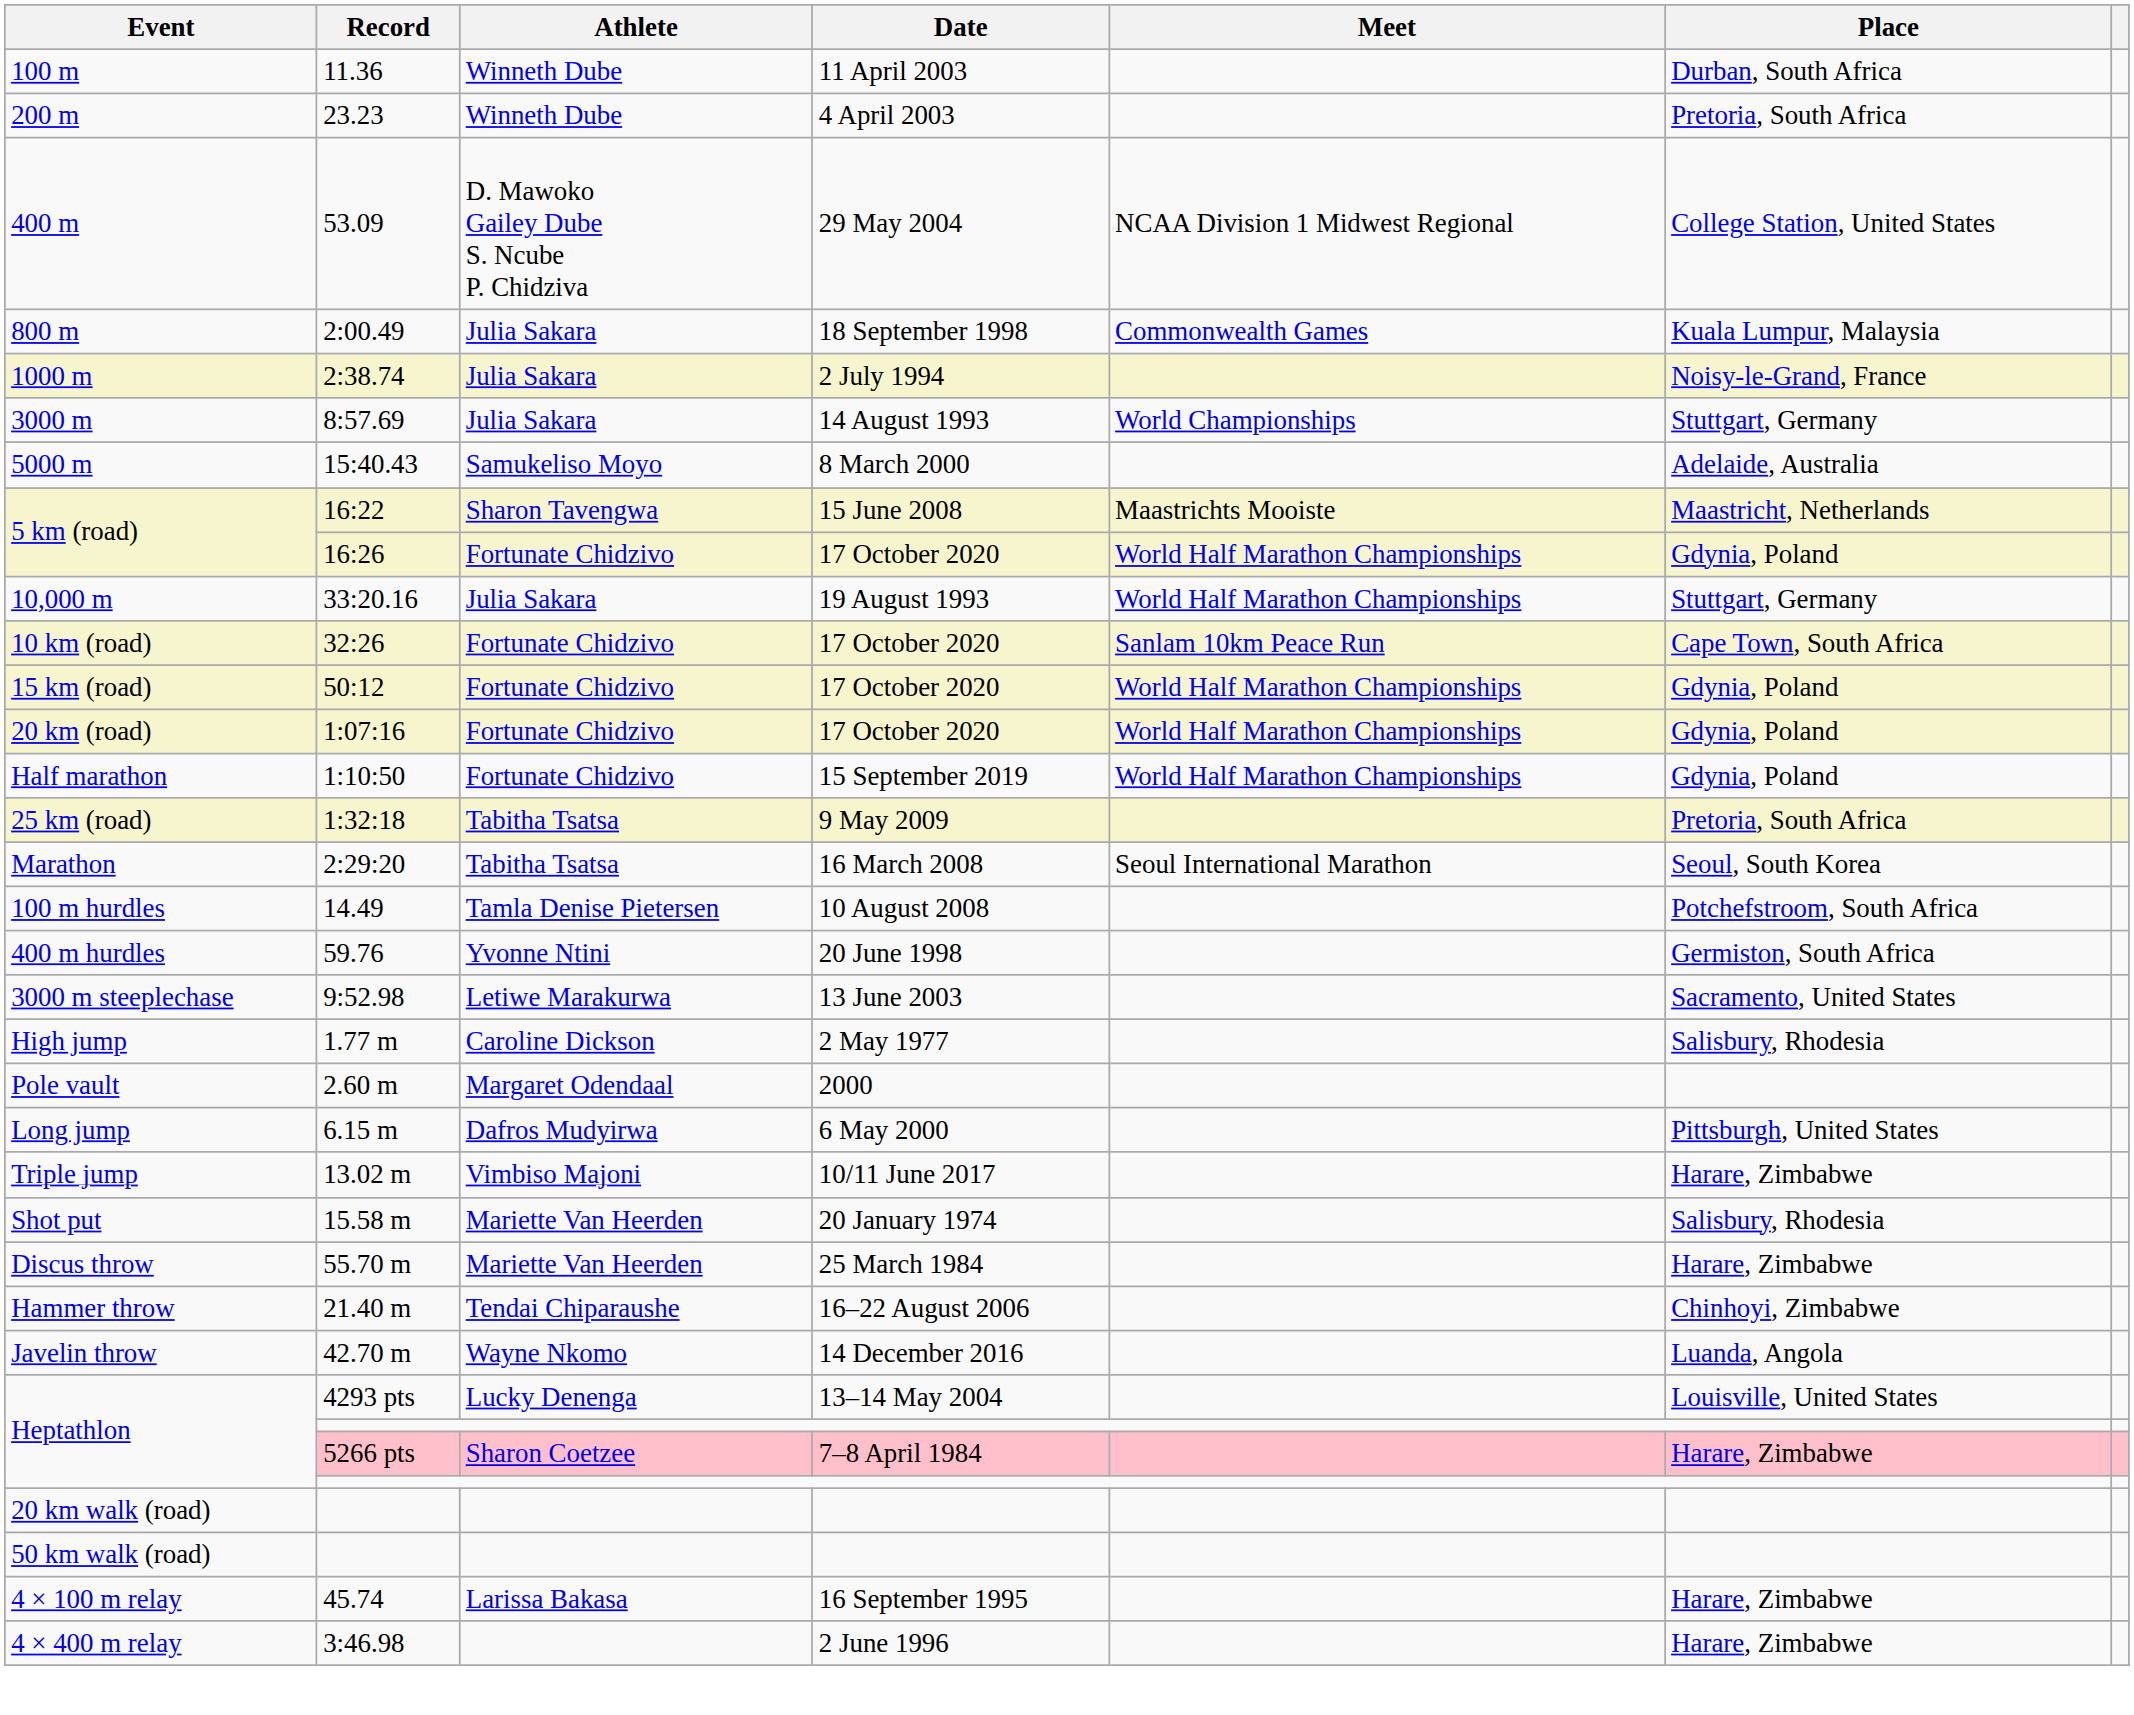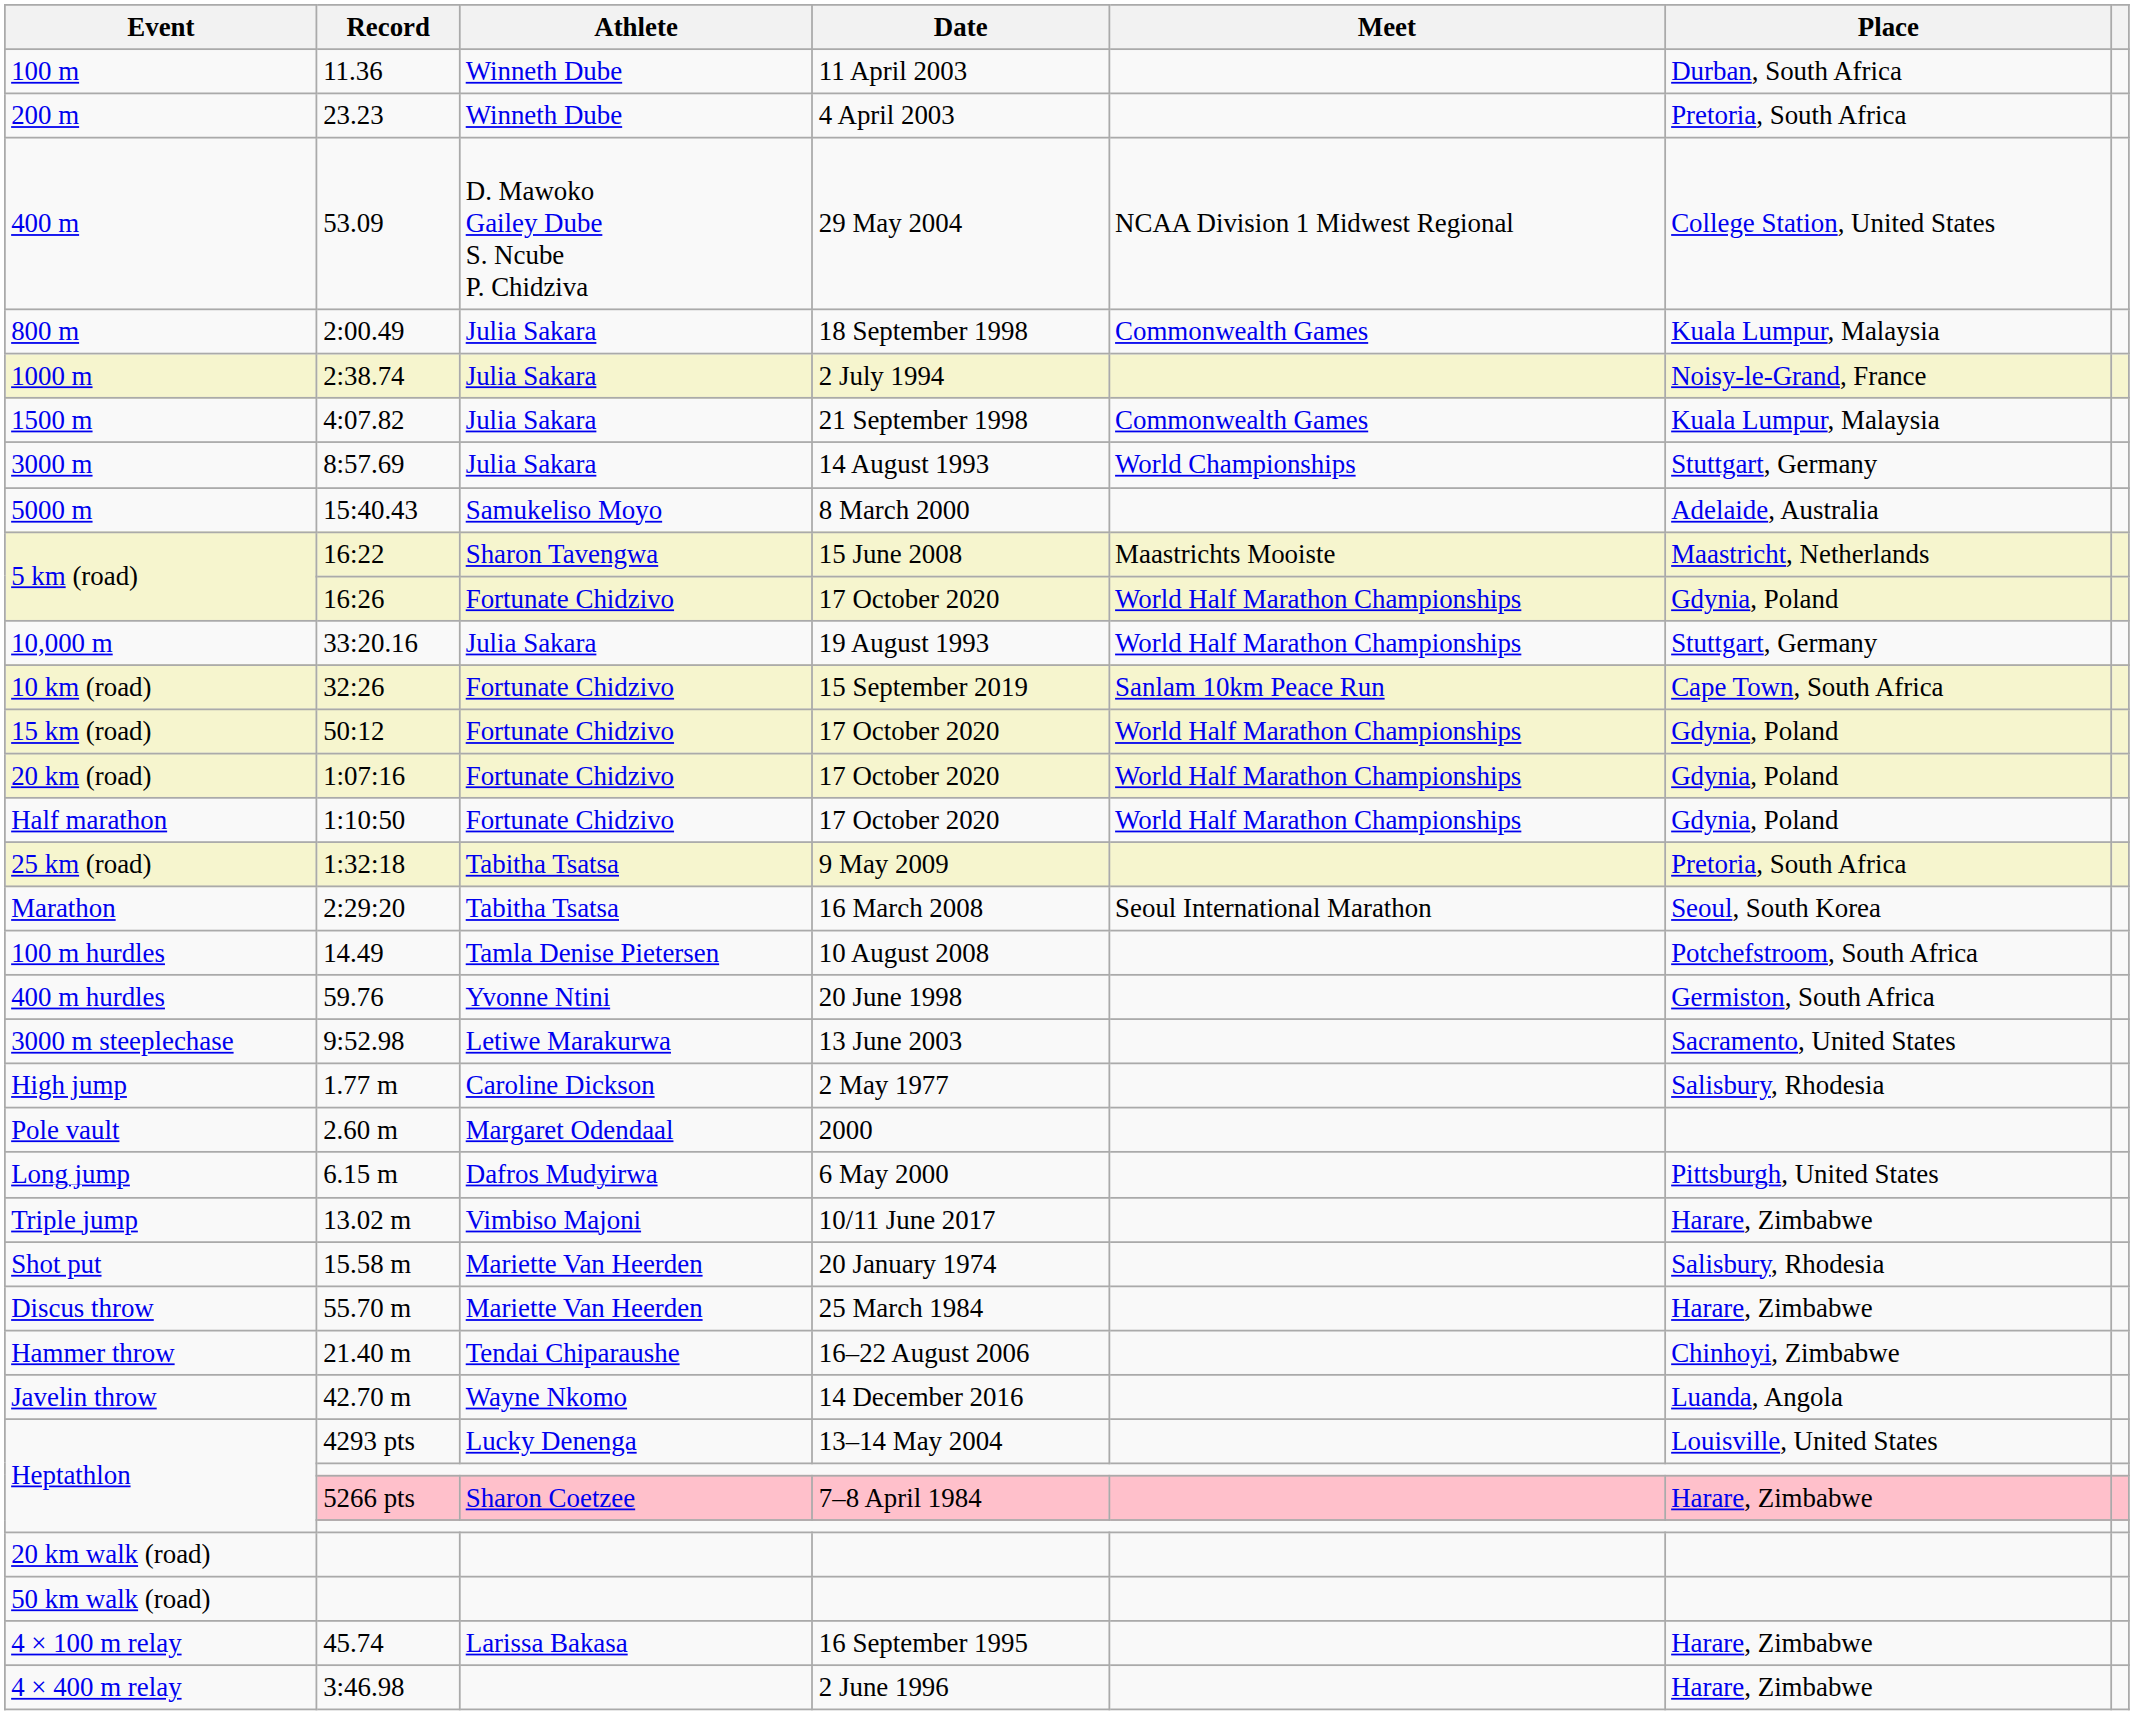+ row: 1500 m | 4:07.82 | Julia Sakara | 21 September 1998 | Commonwealth Games | Kuala Lumpur, Malaysia
32:26 | Date: 17 October 2020 -> 15 September 2019
1:10:50 | Date: 15 September 2019 -> 17 October 2020
